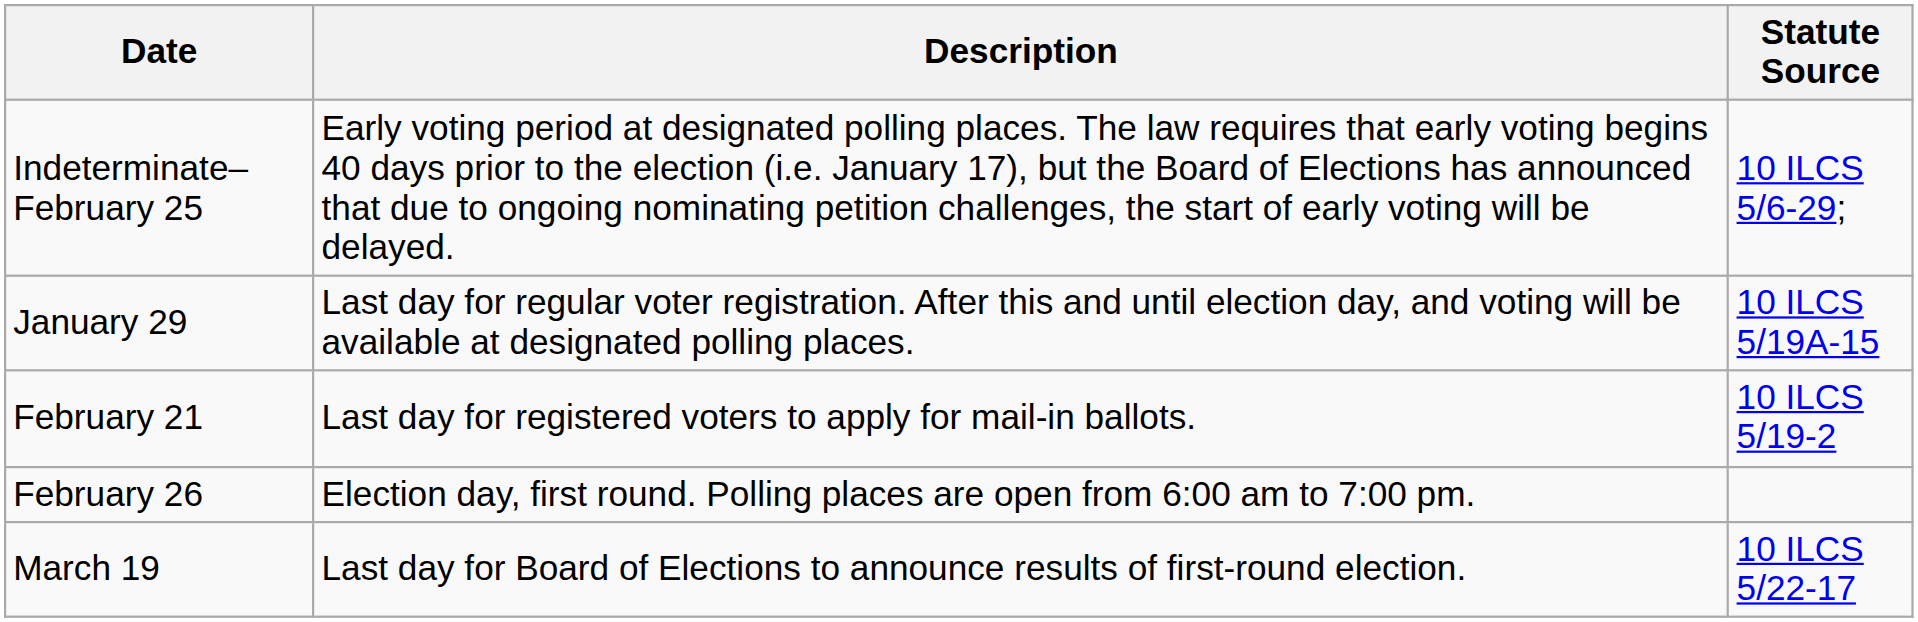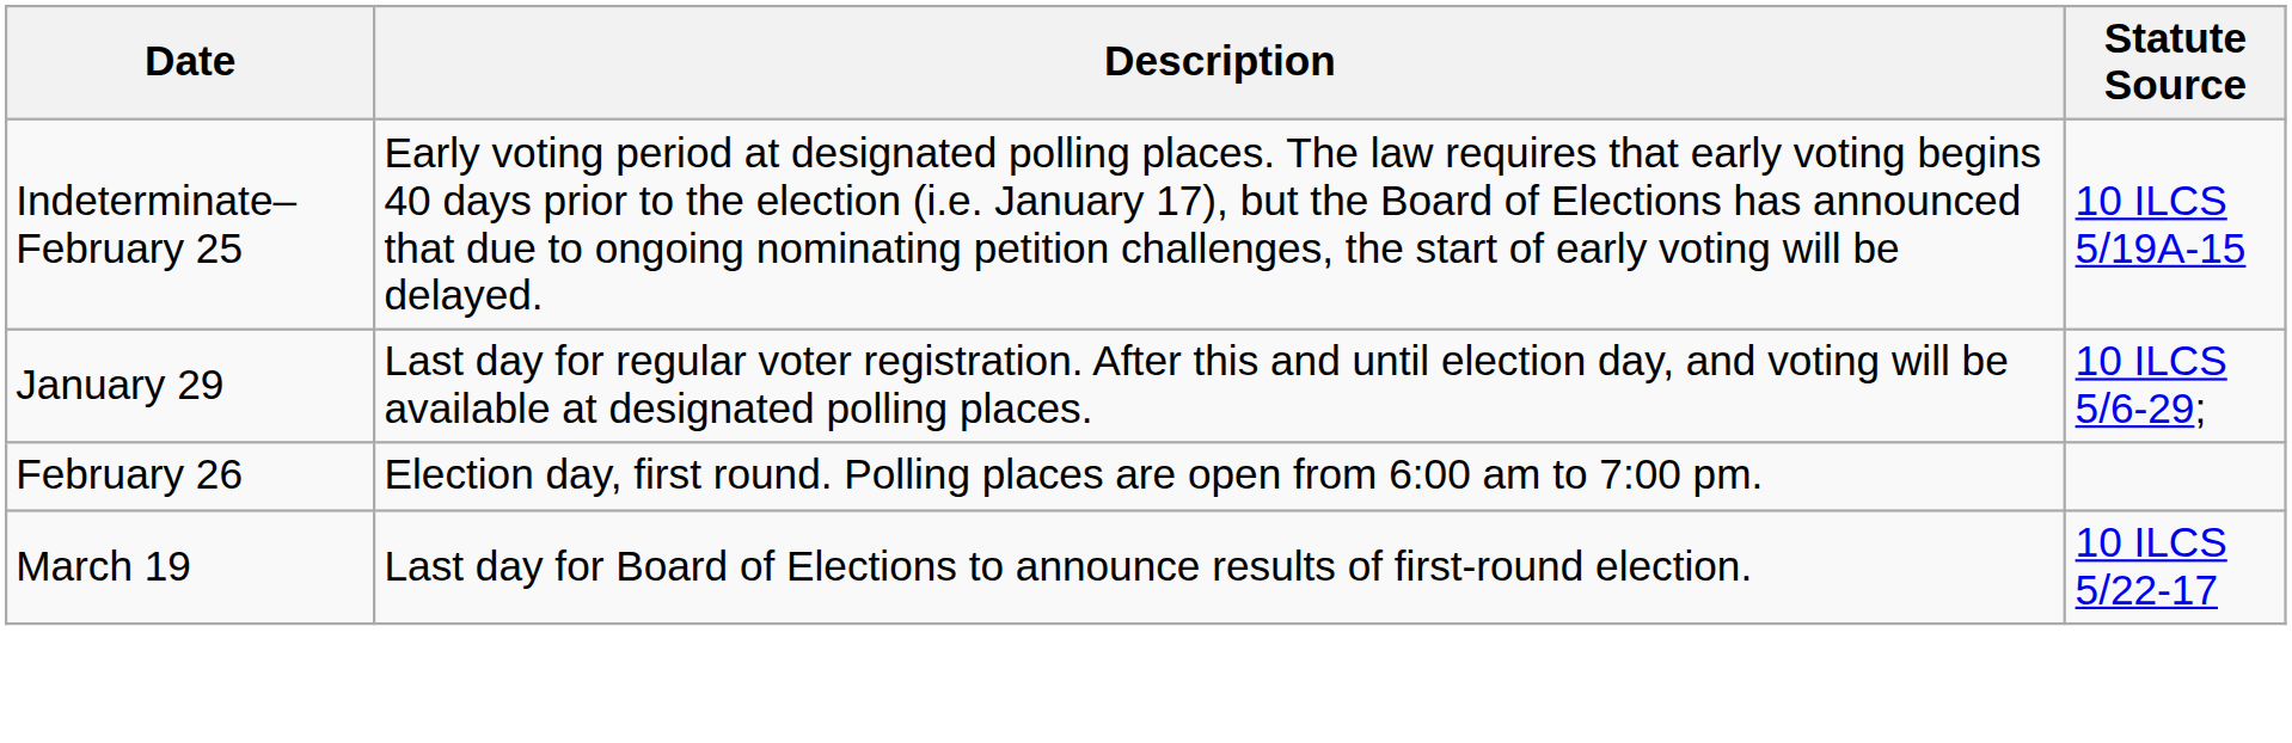Indeterminate–February 25 | Statute Source: 10 ILCS 5/6-29; -> 10 ILCS 5/19A-15
January 29 | Statute Source: 10 ILCS 5/19A-15 -> 10 ILCS 5/6-29;
- row: February 21 | Last day for registered voters to apply for mail-in ballots. | 10 ILCS 5/19-2
